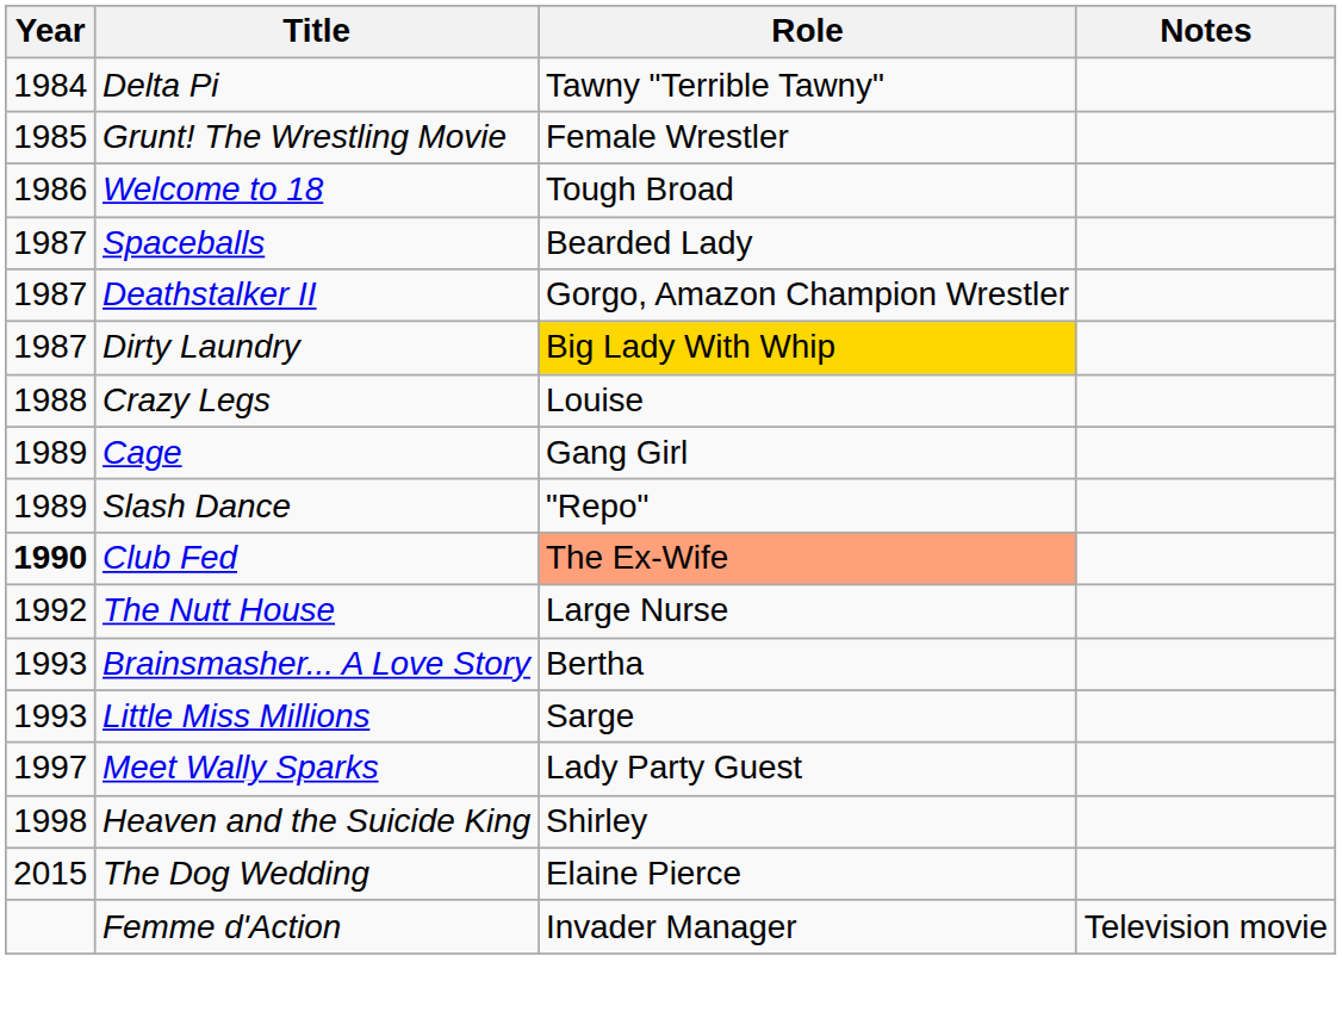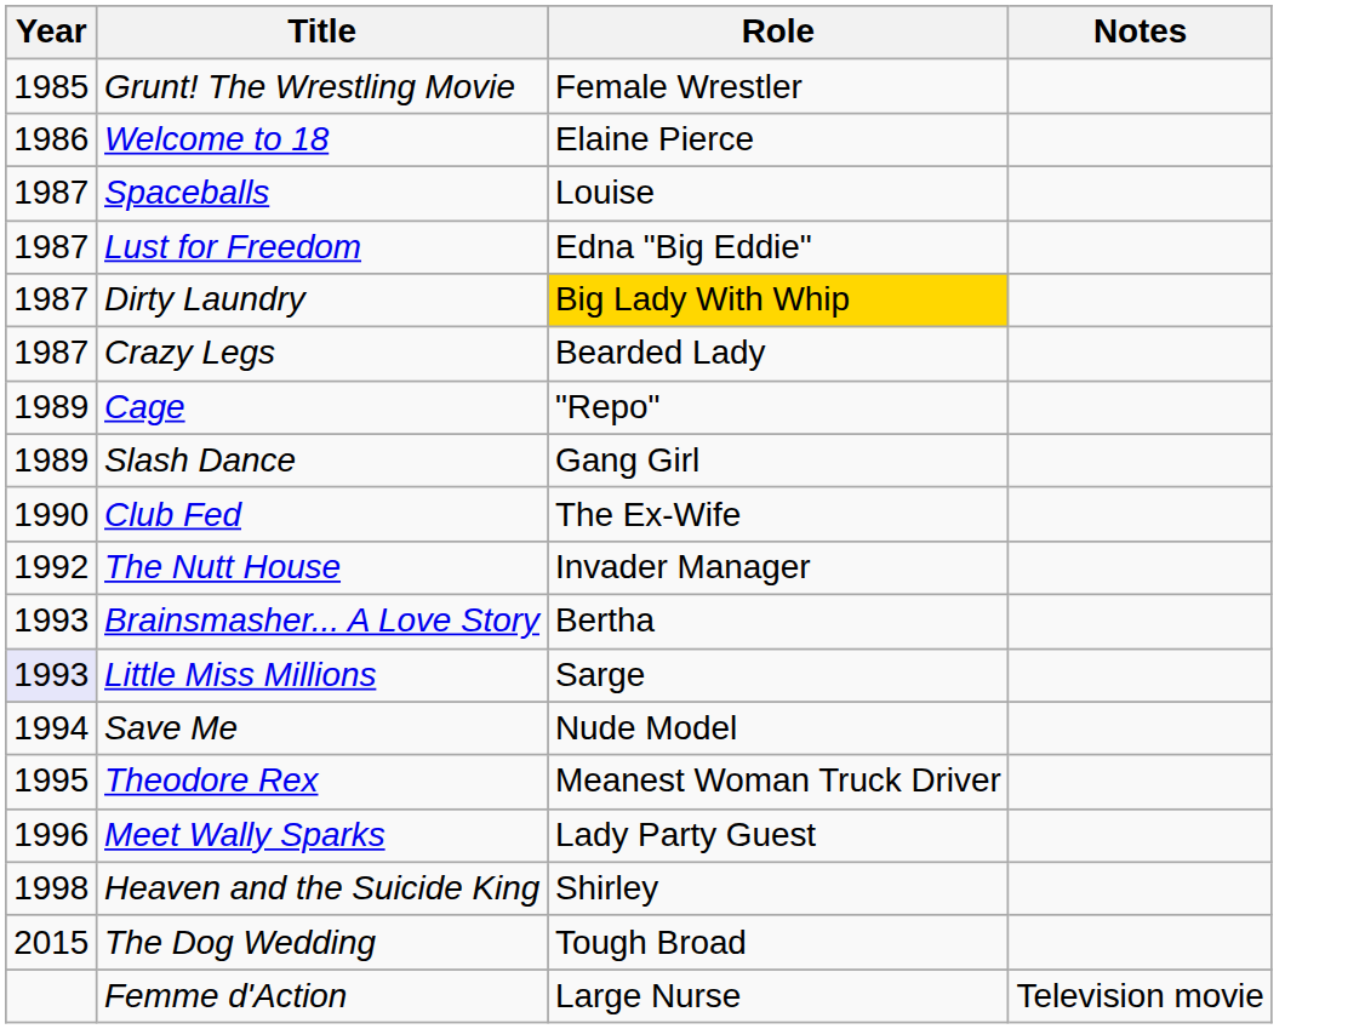- row: 1984 | Delta Pi | Tawny "Terrible Tawny"
Welcome to 18 | Role: Tough Broad -> Elaine Pierce
Spaceballs | Role: Bearded Lady -> Louise
+ row: 1987 | Lust for Freedom | Edna "Big Eddie"
- row: 1987 | Deathstalker II | Gorgo, Amazon Champion Wrestler
Crazy Legs | Year: 1988 -> 1987
Crazy Legs | Role: Louise -> Bearded Lady
Cage | Role: Gang Girl -> "Repo"
Slash Dance | Role: "Repo" -> Gang Girl
Club Fed | Year: bold -> normal
Club Fed | Role: lightsalmon background -> no background
The Nutt House | Role: Large Nurse -> Invader Manager
Little Miss Millions | Year: no background -> lavender background
+ row: 1994 | Save Me | Nude Model
+ row: 1995 | Theodore Rex | Meanest Woman Truck Driver
Meet Wally Sparks | Year: 1997 -> 1996
The Dog Wedding | Role: Elaine Pierce -> Tough Broad
Femme d'Action | Role: Invader Manager -> Large Nurse
